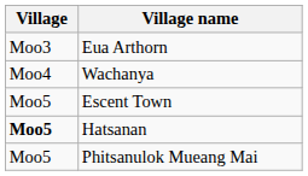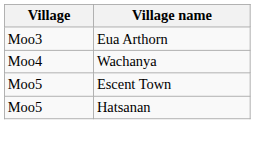Hatsanan | Village: bold -> normal
- row: Moo5 | Phitsanulok Mueang Mai
